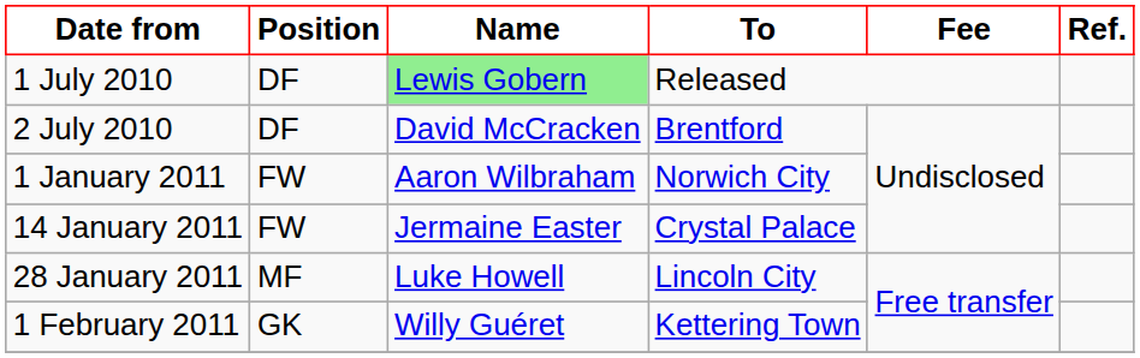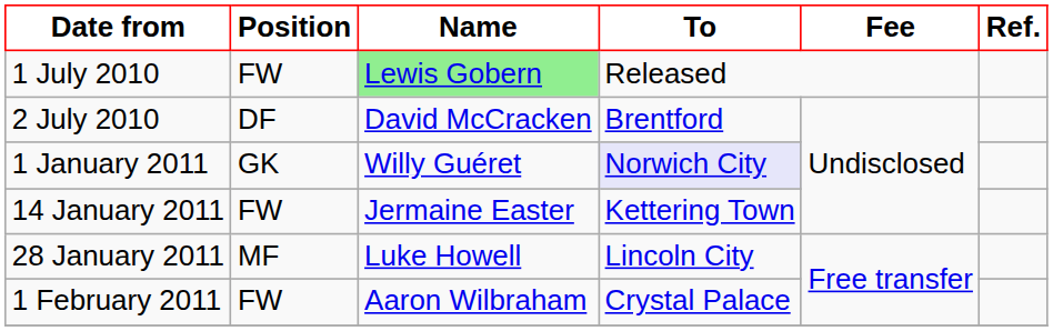1 July 2010 | Position: DF -> FW
1 January 2011 | Position: FW -> GK
1 January 2011 | Name: Aaron Wilbraham -> Willy Guéret
1 January 2011 | To: no background -> lavender background
14 January 2011 | To: Crystal Palace -> Kettering Town
1 February 2011 | Position: GK -> FW
1 February 2011 | Name: Willy Guéret -> Aaron Wilbraham
1 February 2011 | To: Kettering Town -> Crystal Palace
